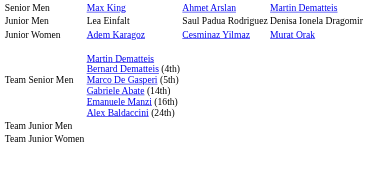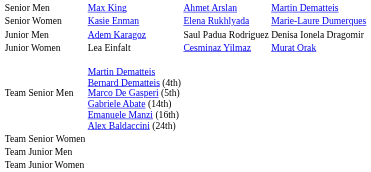+ row: Senior Women | Kasie Enman | Elena Rukhlyada | Marie-Laure Dumerques
Junior Men | column 2: Lea Einfalt -> Adem Karagoz
Junior Women | column 2: Adem Karagoz -> Lea Einfalt
+ row: Team Senior Women
